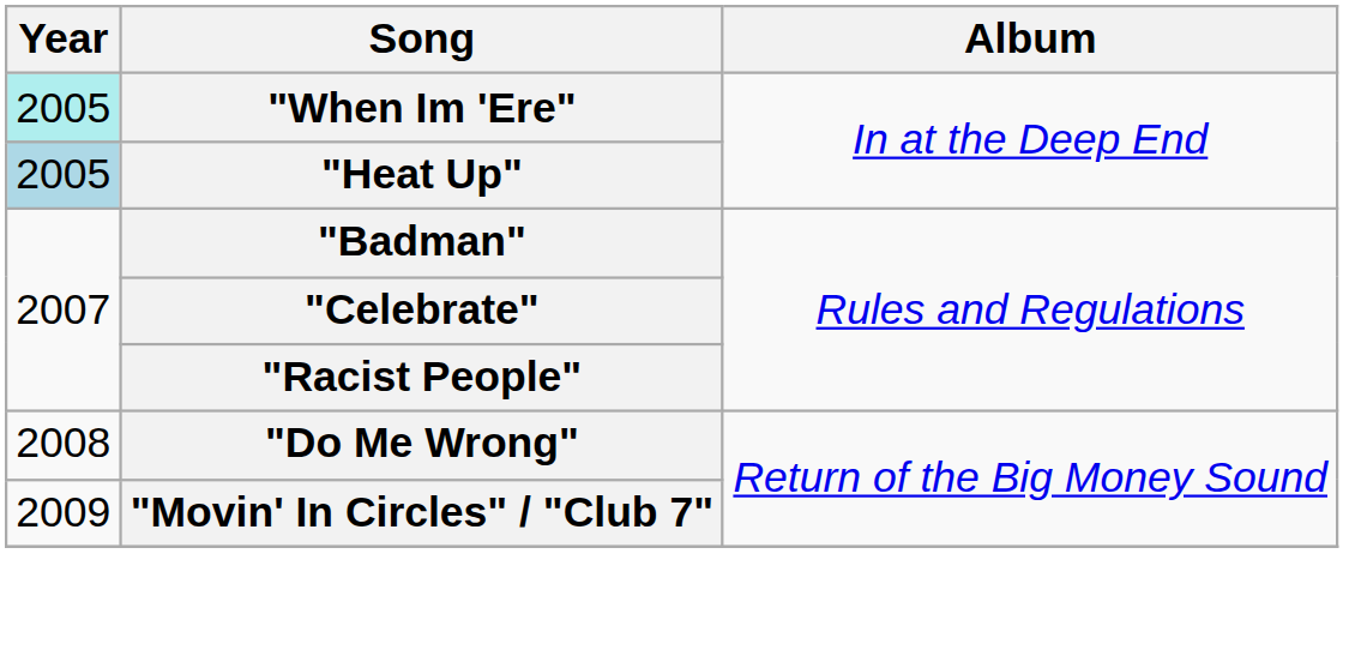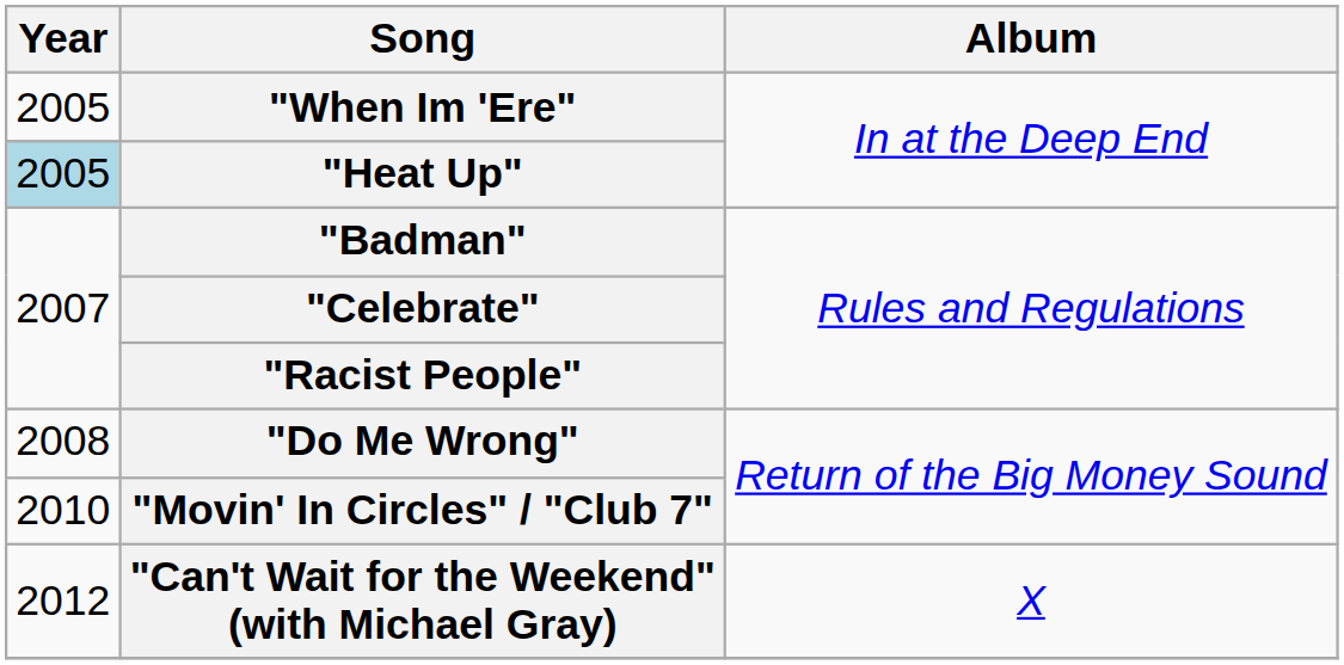"When Im 'Ere" | Year: paleturquoise background -> no background
"Movin' In Circles" / "Club 7" | Year: 2009 -> 2010
+ row: 2012 | "Can't Wait for the Weekend" (with Michael Gray) | X
